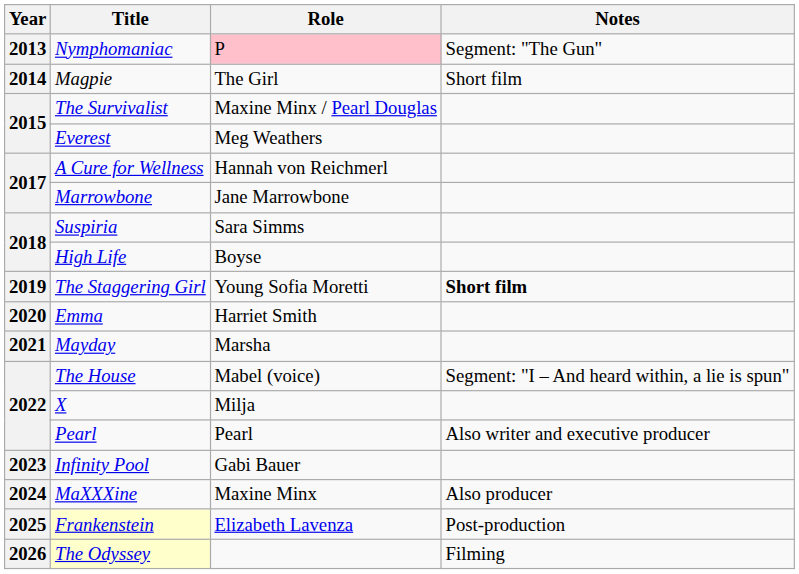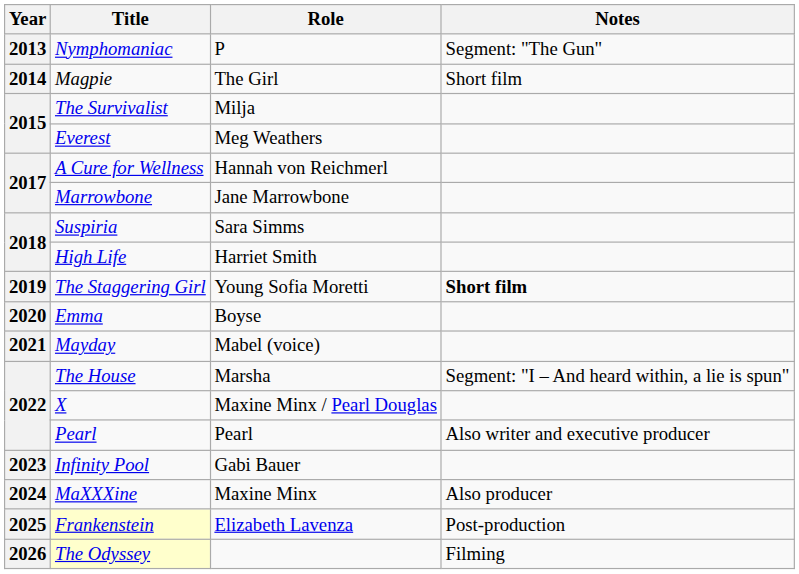Nymphomaniac | Role: pink background -> no background
The Survivalist | Role: Maxine Minx / Pearl Douglas -> Milja
High Life | Role: Boyse -> Harriet Smith
Emma | Role: Harriet Smith -> Boyse
Mayday | Role: Marsha -> Mabel (voice)
The House | Role: Mabel (voice) -> Marsha
X | Role: Milja -> Maxine Minx / Pearl Douglas
